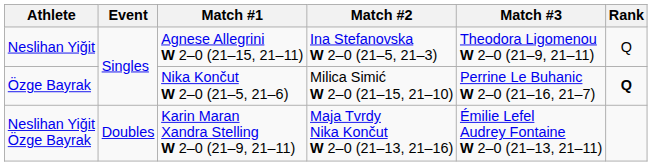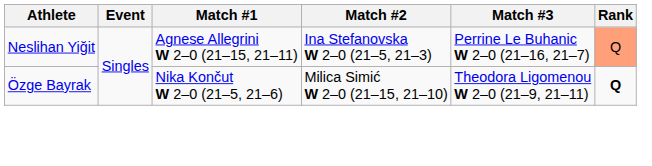Neslihan Yiğit | Match #3: Theodora Ligomenou W 2–0 (21–9, 21–11) -> Perrine Le Buhanic W 2–0 (21–16, 21–7)
Neslihan Yiğit | Rank: no background -> lightsalmon background
Özge Bayrak | Match #3: Perrine Le Buhanic W 2–0 (21–16, 21–7) -> Theodora Ligomenou W 2–0 (21–9, 21–11)
- row: Neslihan Yiğit Özge Bayrak | Doubles | Karin Maran Xandra Stelling W 2–0 (21–9, 21–11) | Maja Tvrdy Nika Končut W 2–0 (21–13, 21–16) | Émilie Lefel Audrey Fontaine W 2–0 (21–13, 21–11)
